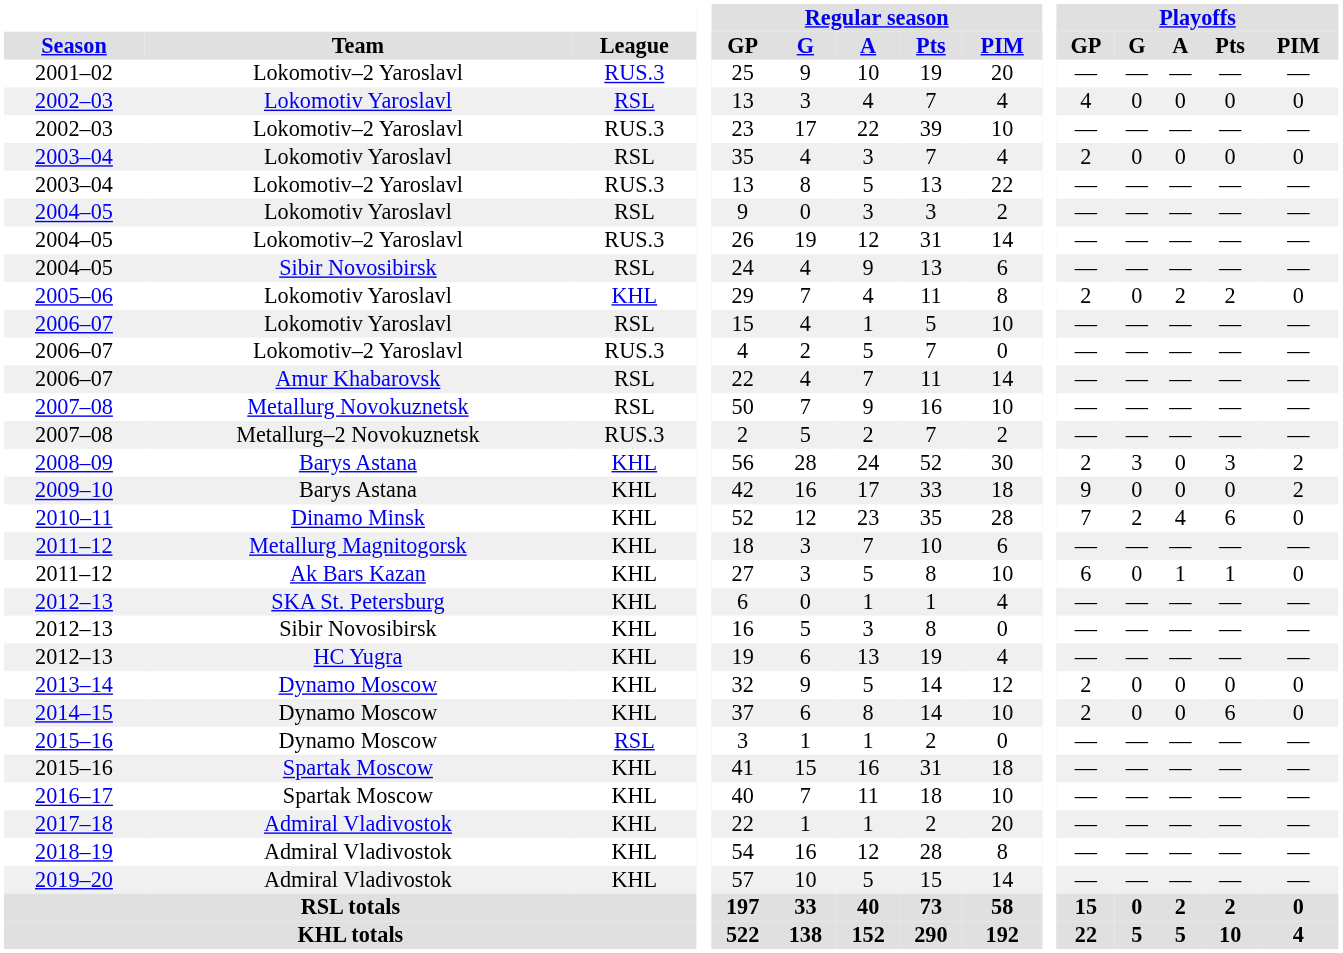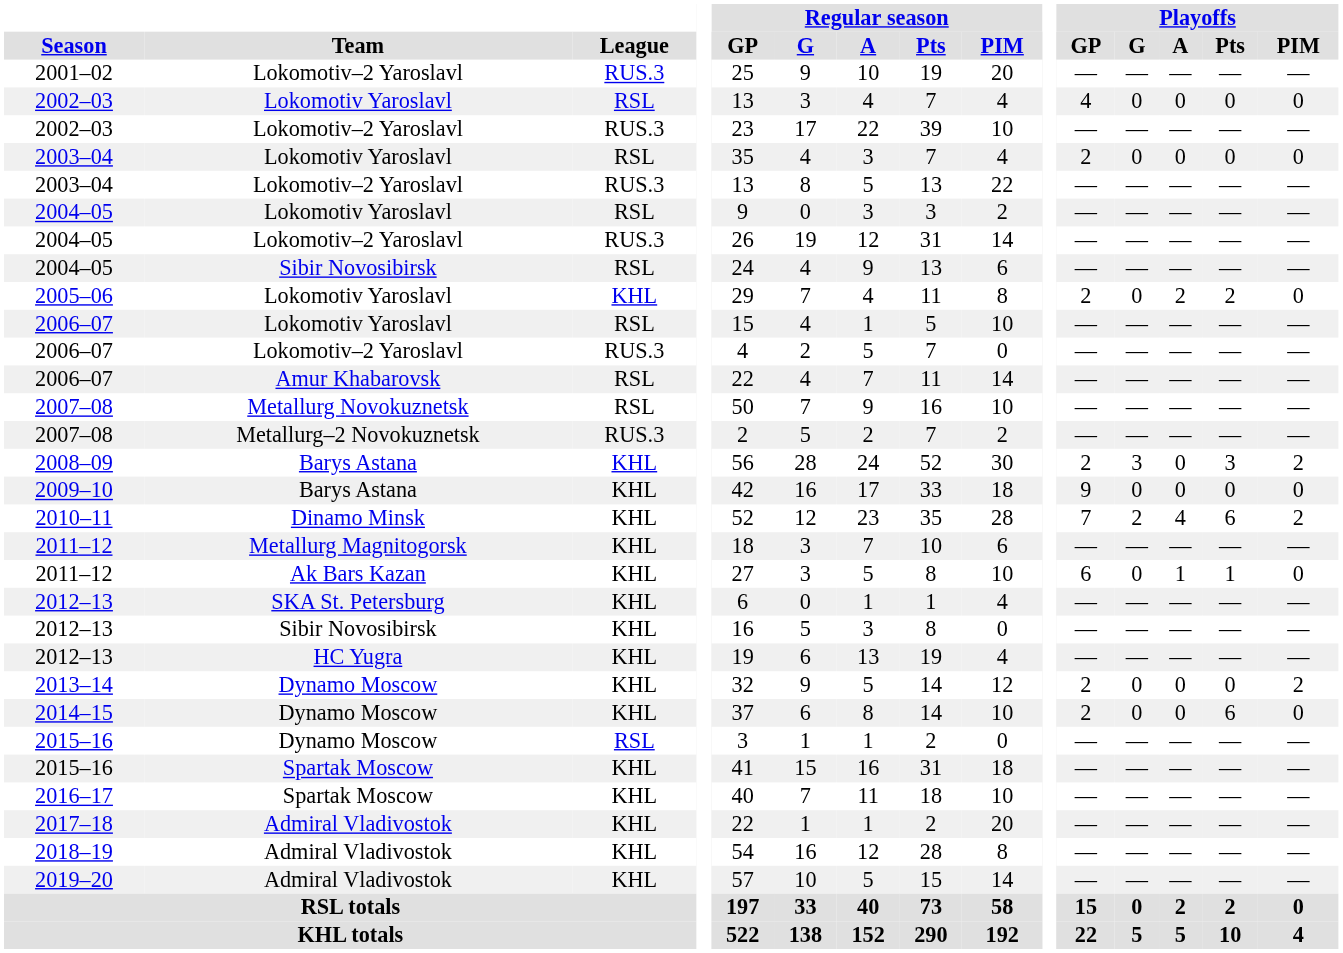2009–10 | Playoffs / PIM: 2 -> 0
2010–11 | Playoffs / PIM: 0 -> 2
2013–14 | Playoffs / PIM: 0 -> 2
